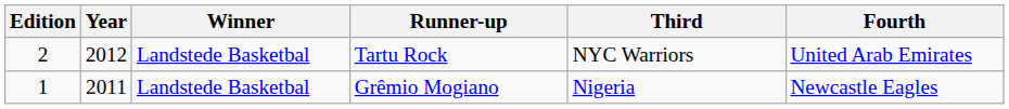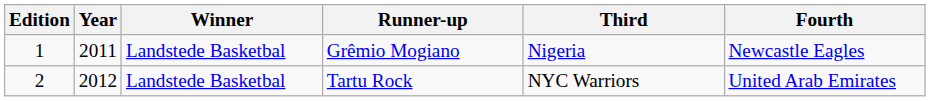rows swapped: Grêmio Mogiano <-> Tartu Rock
